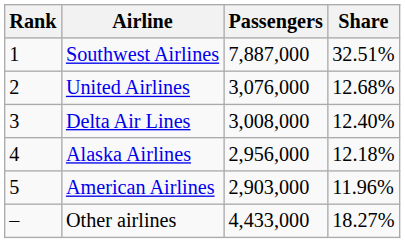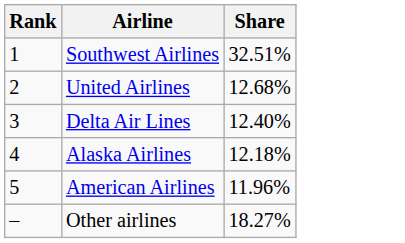- column: Passengers | 7,887,000 | 3,076,000 | 3,008,000 | 2,956,000 | 2,903,000 | 4,433,000
